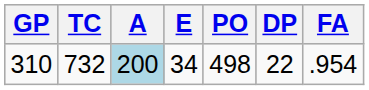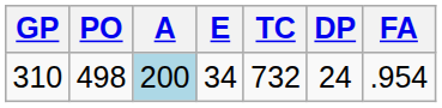columns swapped: PO <-> TC
310 | DP: 22 -> 24
